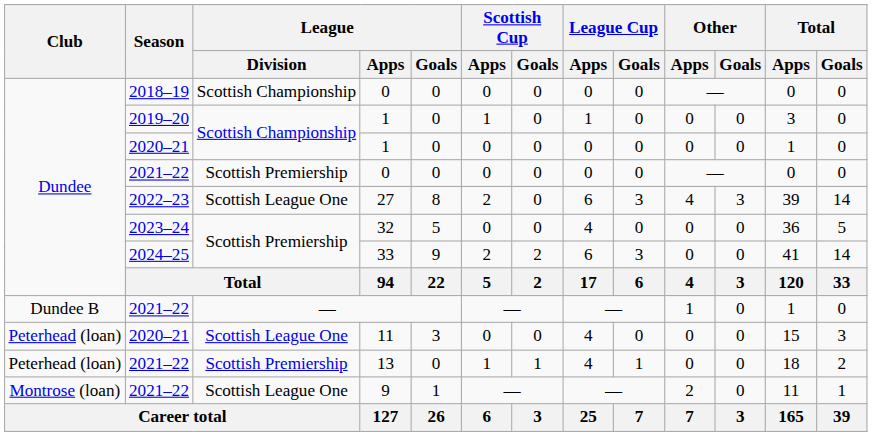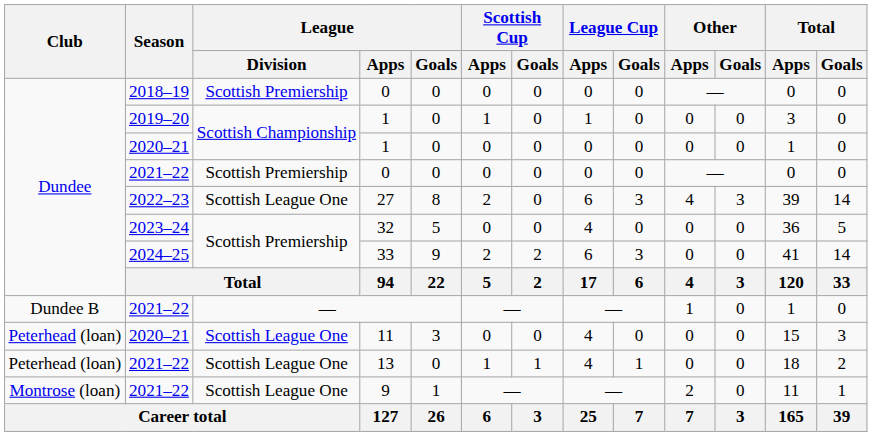2018–19 / 0 | League / Division: Scottish Championship -> Scottish Premiership
13 | League / Division: Scottish Premiership -> Scottish League One
